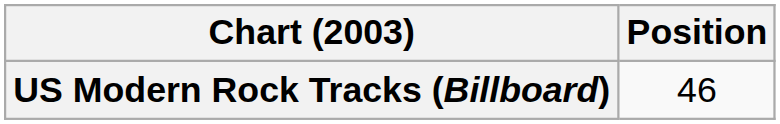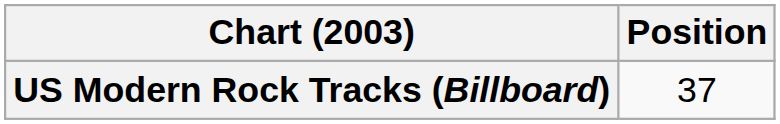US Modern Rock Tracks (Billboard) | Position: 46 -> 37
